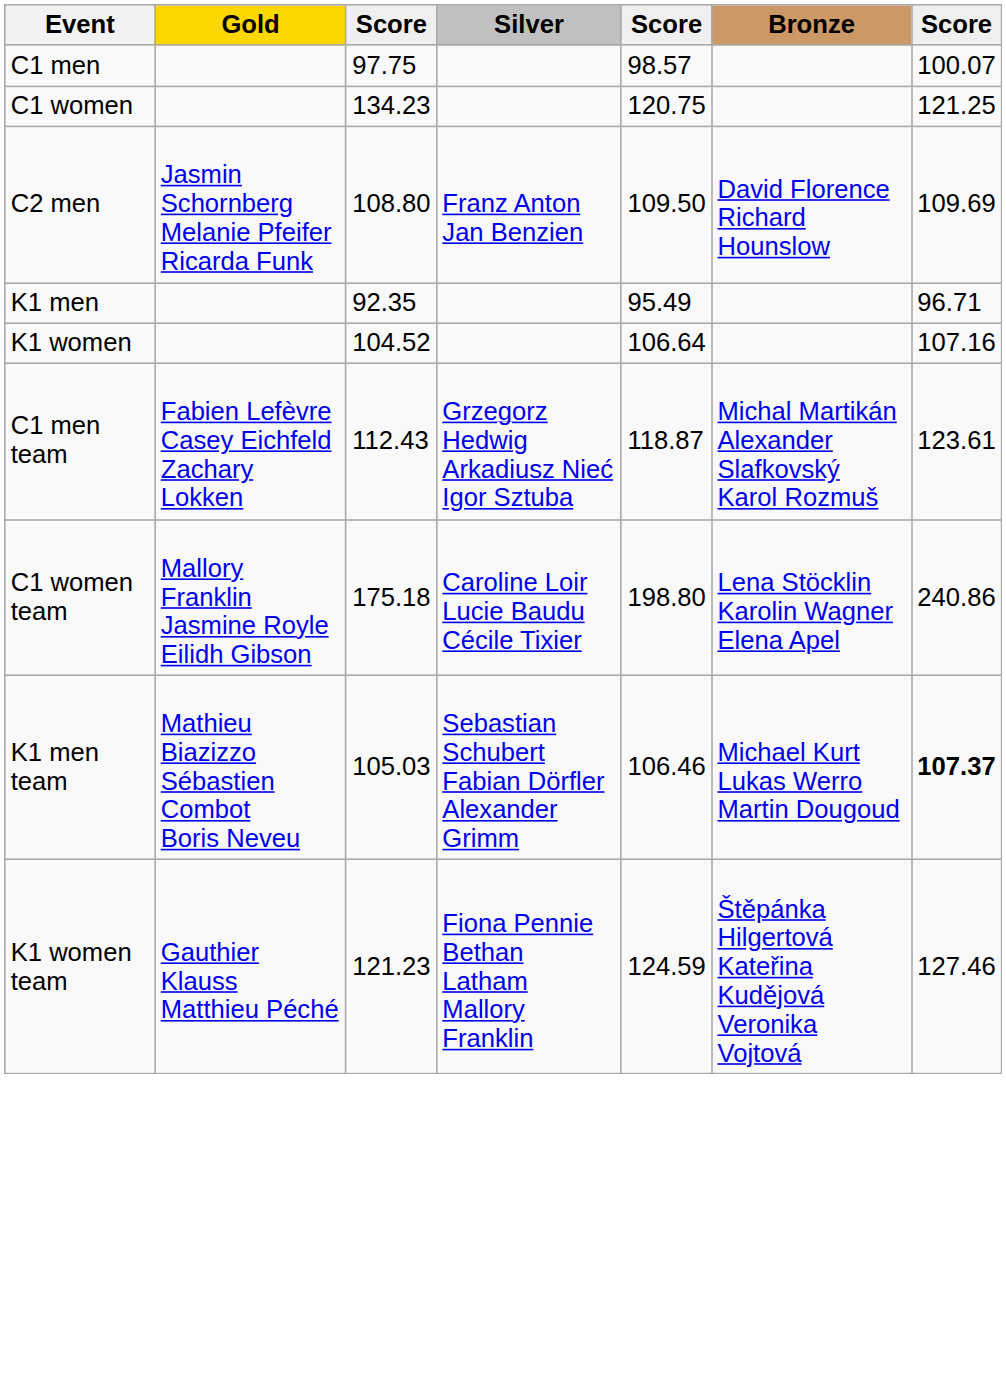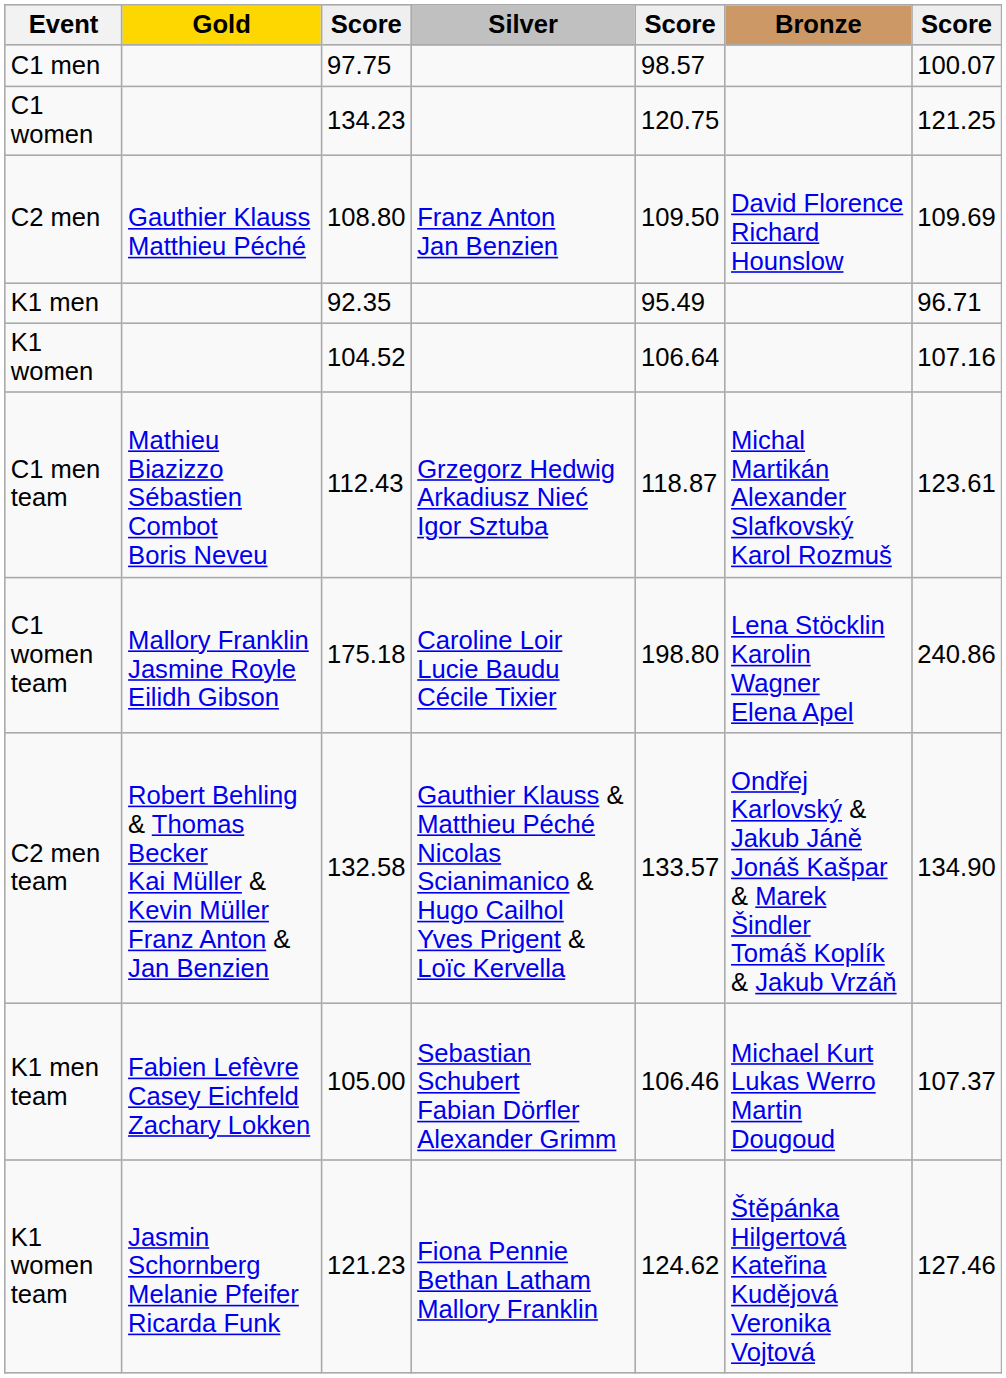C2 men | Gold: Jasmin Schornberg Melanie Pfeifer Ricarda Funk -> Gauthier Klauss Matthieu Péché
C1 men team | Gold: Fabien Lefèvre Casey Eichfeld Zachary Lokken -> Mathieu Biazizzo Sébastien Combot Boris Neveu
+ row: C2 men team | Robert Behling & Thomas Becker Kai Müller & Kevin Müller Franz Anton & Jan Benzien | 132.58 | Gauthier Klauss & Matthieu Péché Nicolas Scianimanico & Hugo Cailhol Yves Prigent & Loïc Kervella | 133.57 | Ondřej Karlovský & Jakub Jáně Jonáš Kašpar & Marek Šindler Tomáš Koplík & Jakub Vrzáň | 134.90
K1 men team | Gold: Mathieu Biazizzo Sébastien Combot Boris Neveu -> Fabien Lefèvre Casey Eichfeld Zachary Lokken
K1 men team | column 3: 105.03 -> 105.00
K1 men team | column 7: bold -> normal
K1 women team | Gold: Gauthier Klauss Matthieu Péché -> Jasmin Schornberg Melanie Pfeifer Ricarda Funk
K1 women team | column 5: 124.59 -> 124.62
